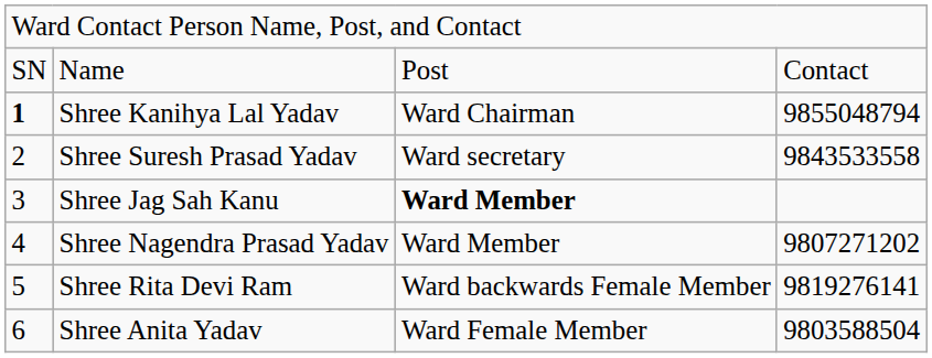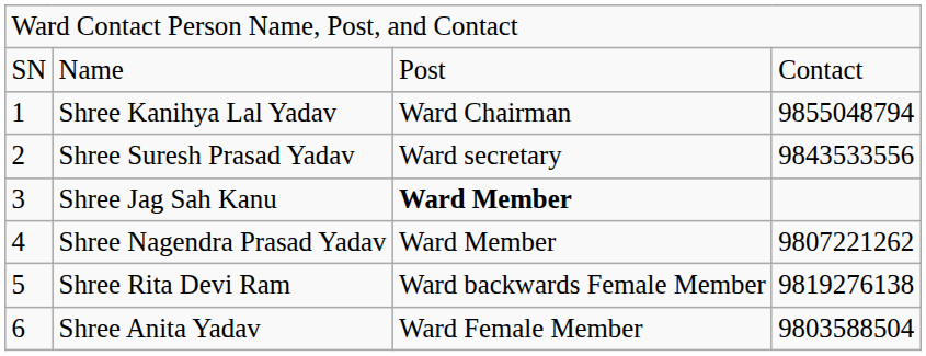Shree Kanihya Lal Yadav | column 1: bold -> normal
Shree Suresh Prasad Yadav | column 4: 9843533558 -> 9843533556
Shree Nagendra Prasad Yadav | column 4: 9807271202 -> 9807221262
Shree Rita Devi Ram | column 4: 9819276141 -> 9819276138
